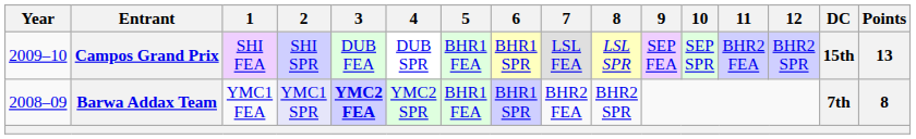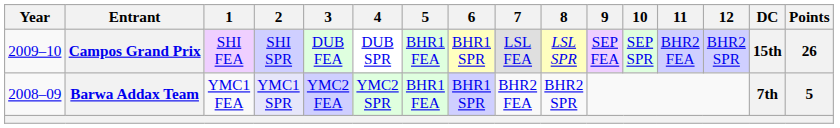Campos Grand Prix | Points: 13 -> 26
Barwa Addax Team | 3: bold -> normal
Barwa Addax Team | Points: 8 -> 5
